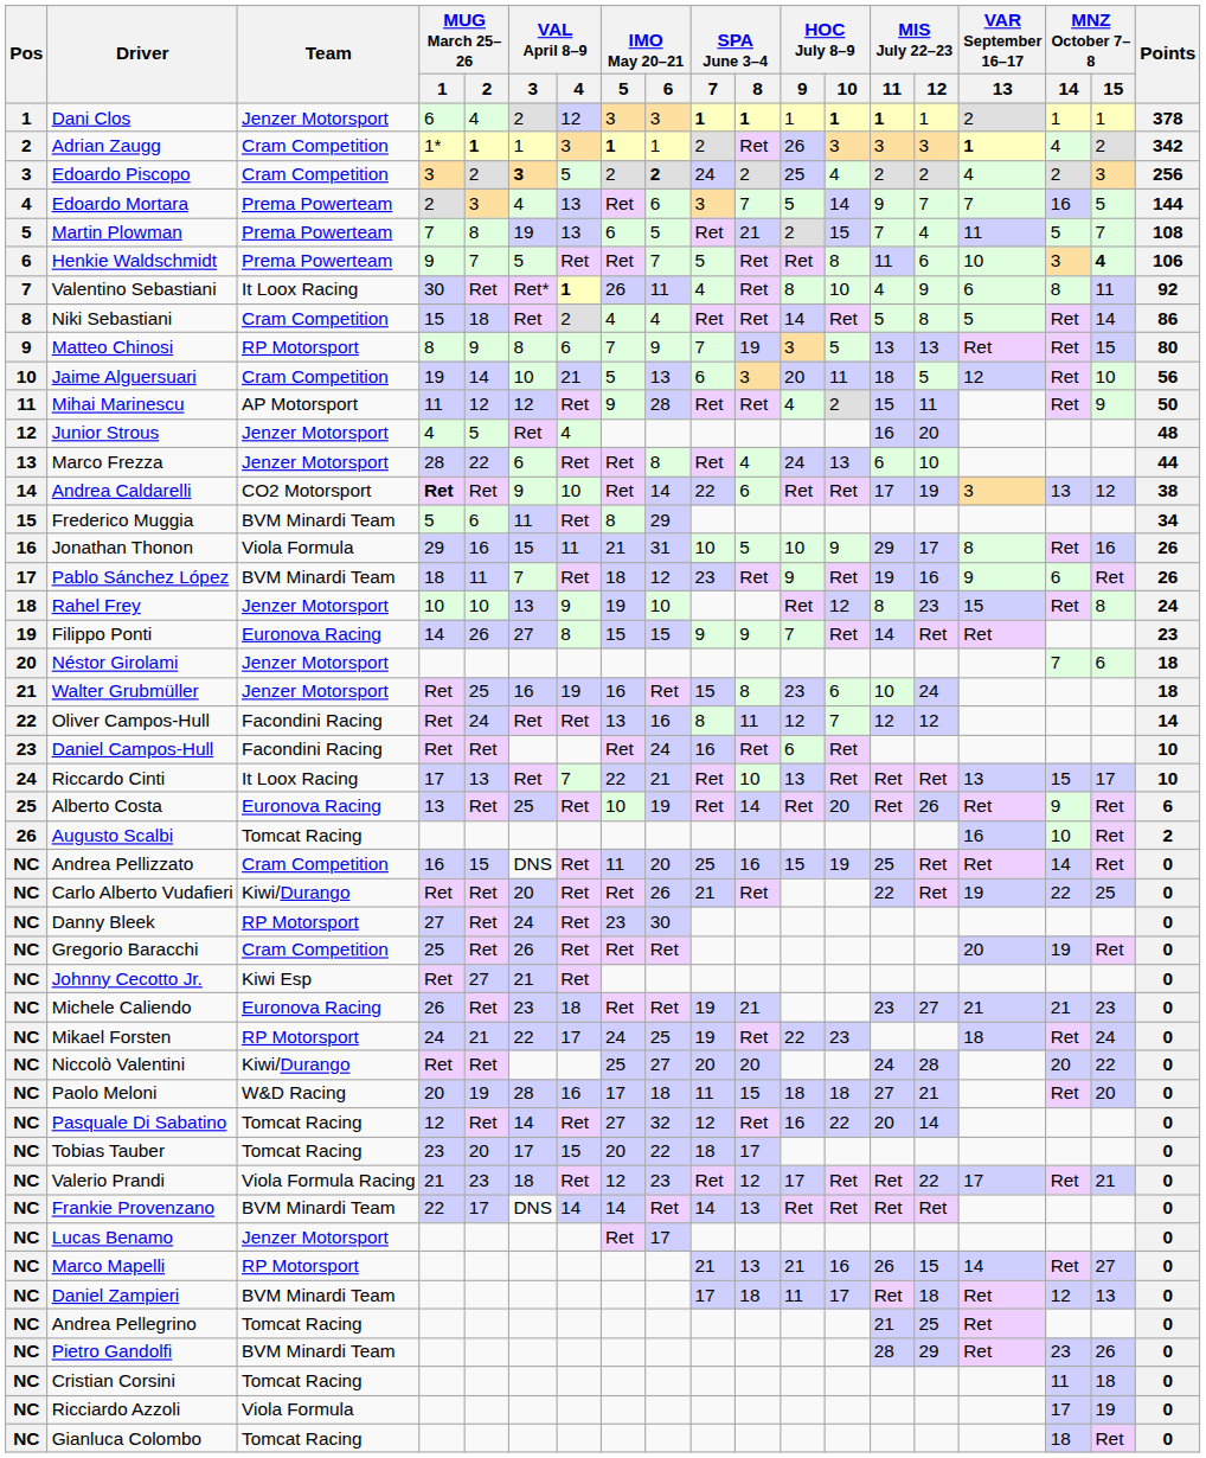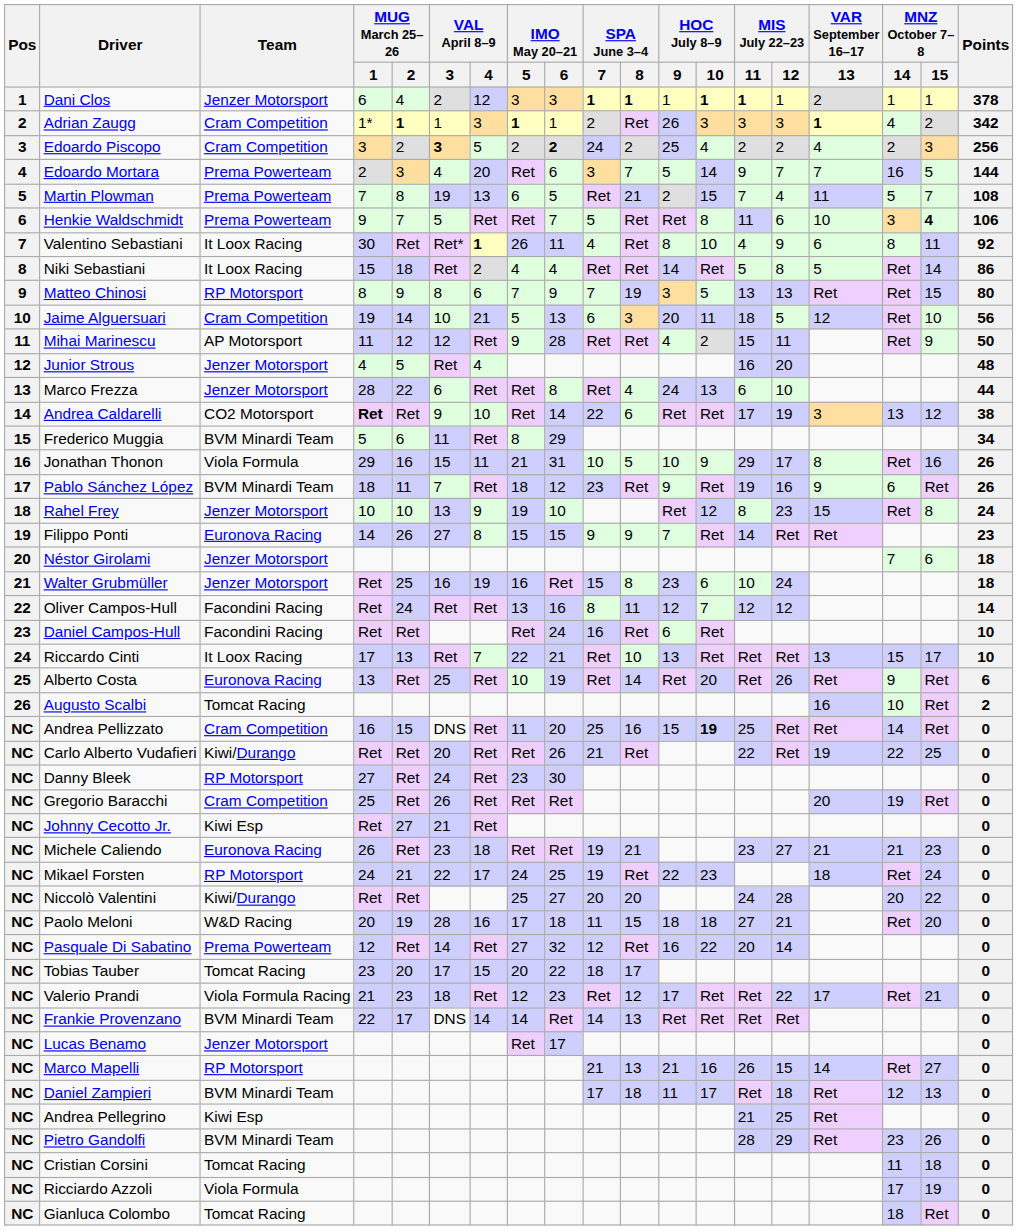Edoardo Mortara | VAL April 8–9 / 4: 13 -> 20
Niki Sebastiani | Team: Cram Competition -> It Loox Racing
Andrea Pellizzato | HOC July 8–9 / 10: normal -> bold
Pasquale Di Sabatino | Team: Tomcat Racing -> Prema Powerteam
Andrea Pellegrino | Team: Tomcat Racing -> Kiwi Esp
